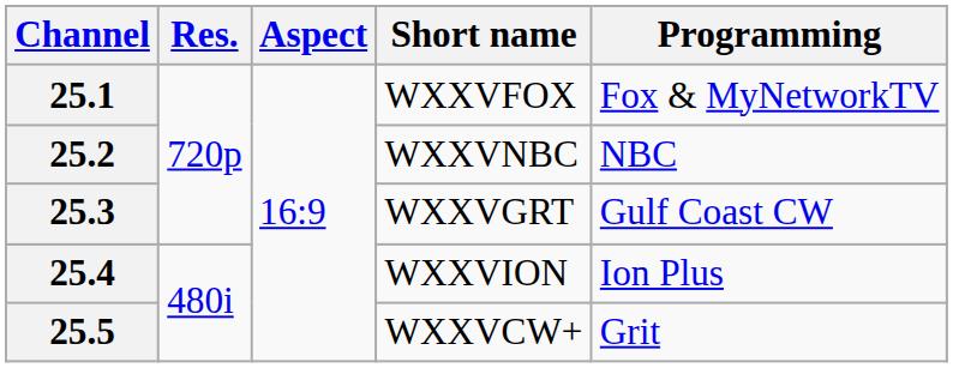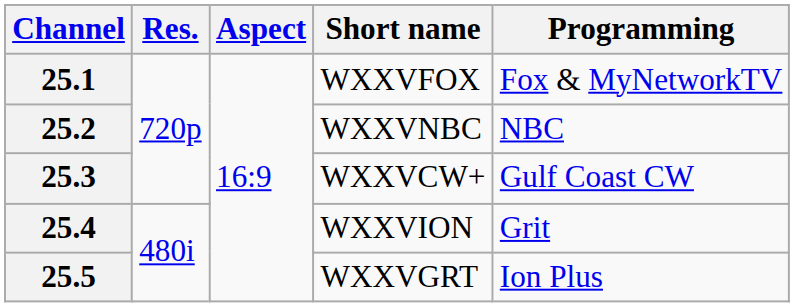25.3 | Short name: WXXVGRT -> WXXVCW+
25.4 | Programming: Ion Plus -> Grit
25.5 | Short name: WXXVCW+ -> WXXVGRT
25.5 | Programming: Grit -> Ion Plus
